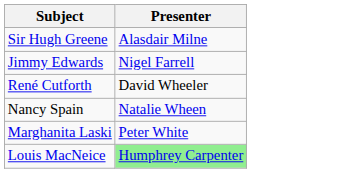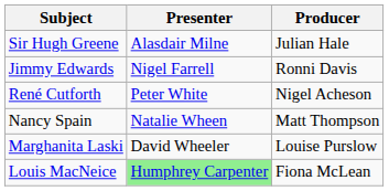+ column: Producer | Julian Hale | Ronni Davis | Nigel Acheson | Matt Thompson | Louise Purslow | Fiona McLean
René Cutforth | Presenter: David Wheeler -> Peter White
Marghanita Laski | Presenter: Peter White -> David Wheeler
